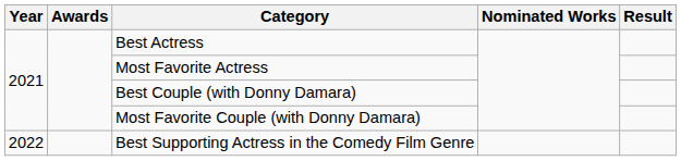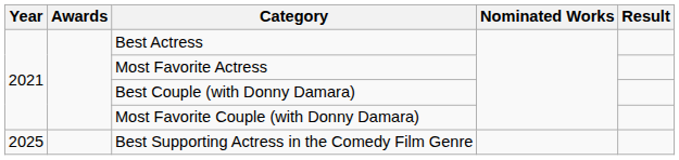Best Supporting Actress in the Comedy Film Genre | Year: 2022 -> 2025
